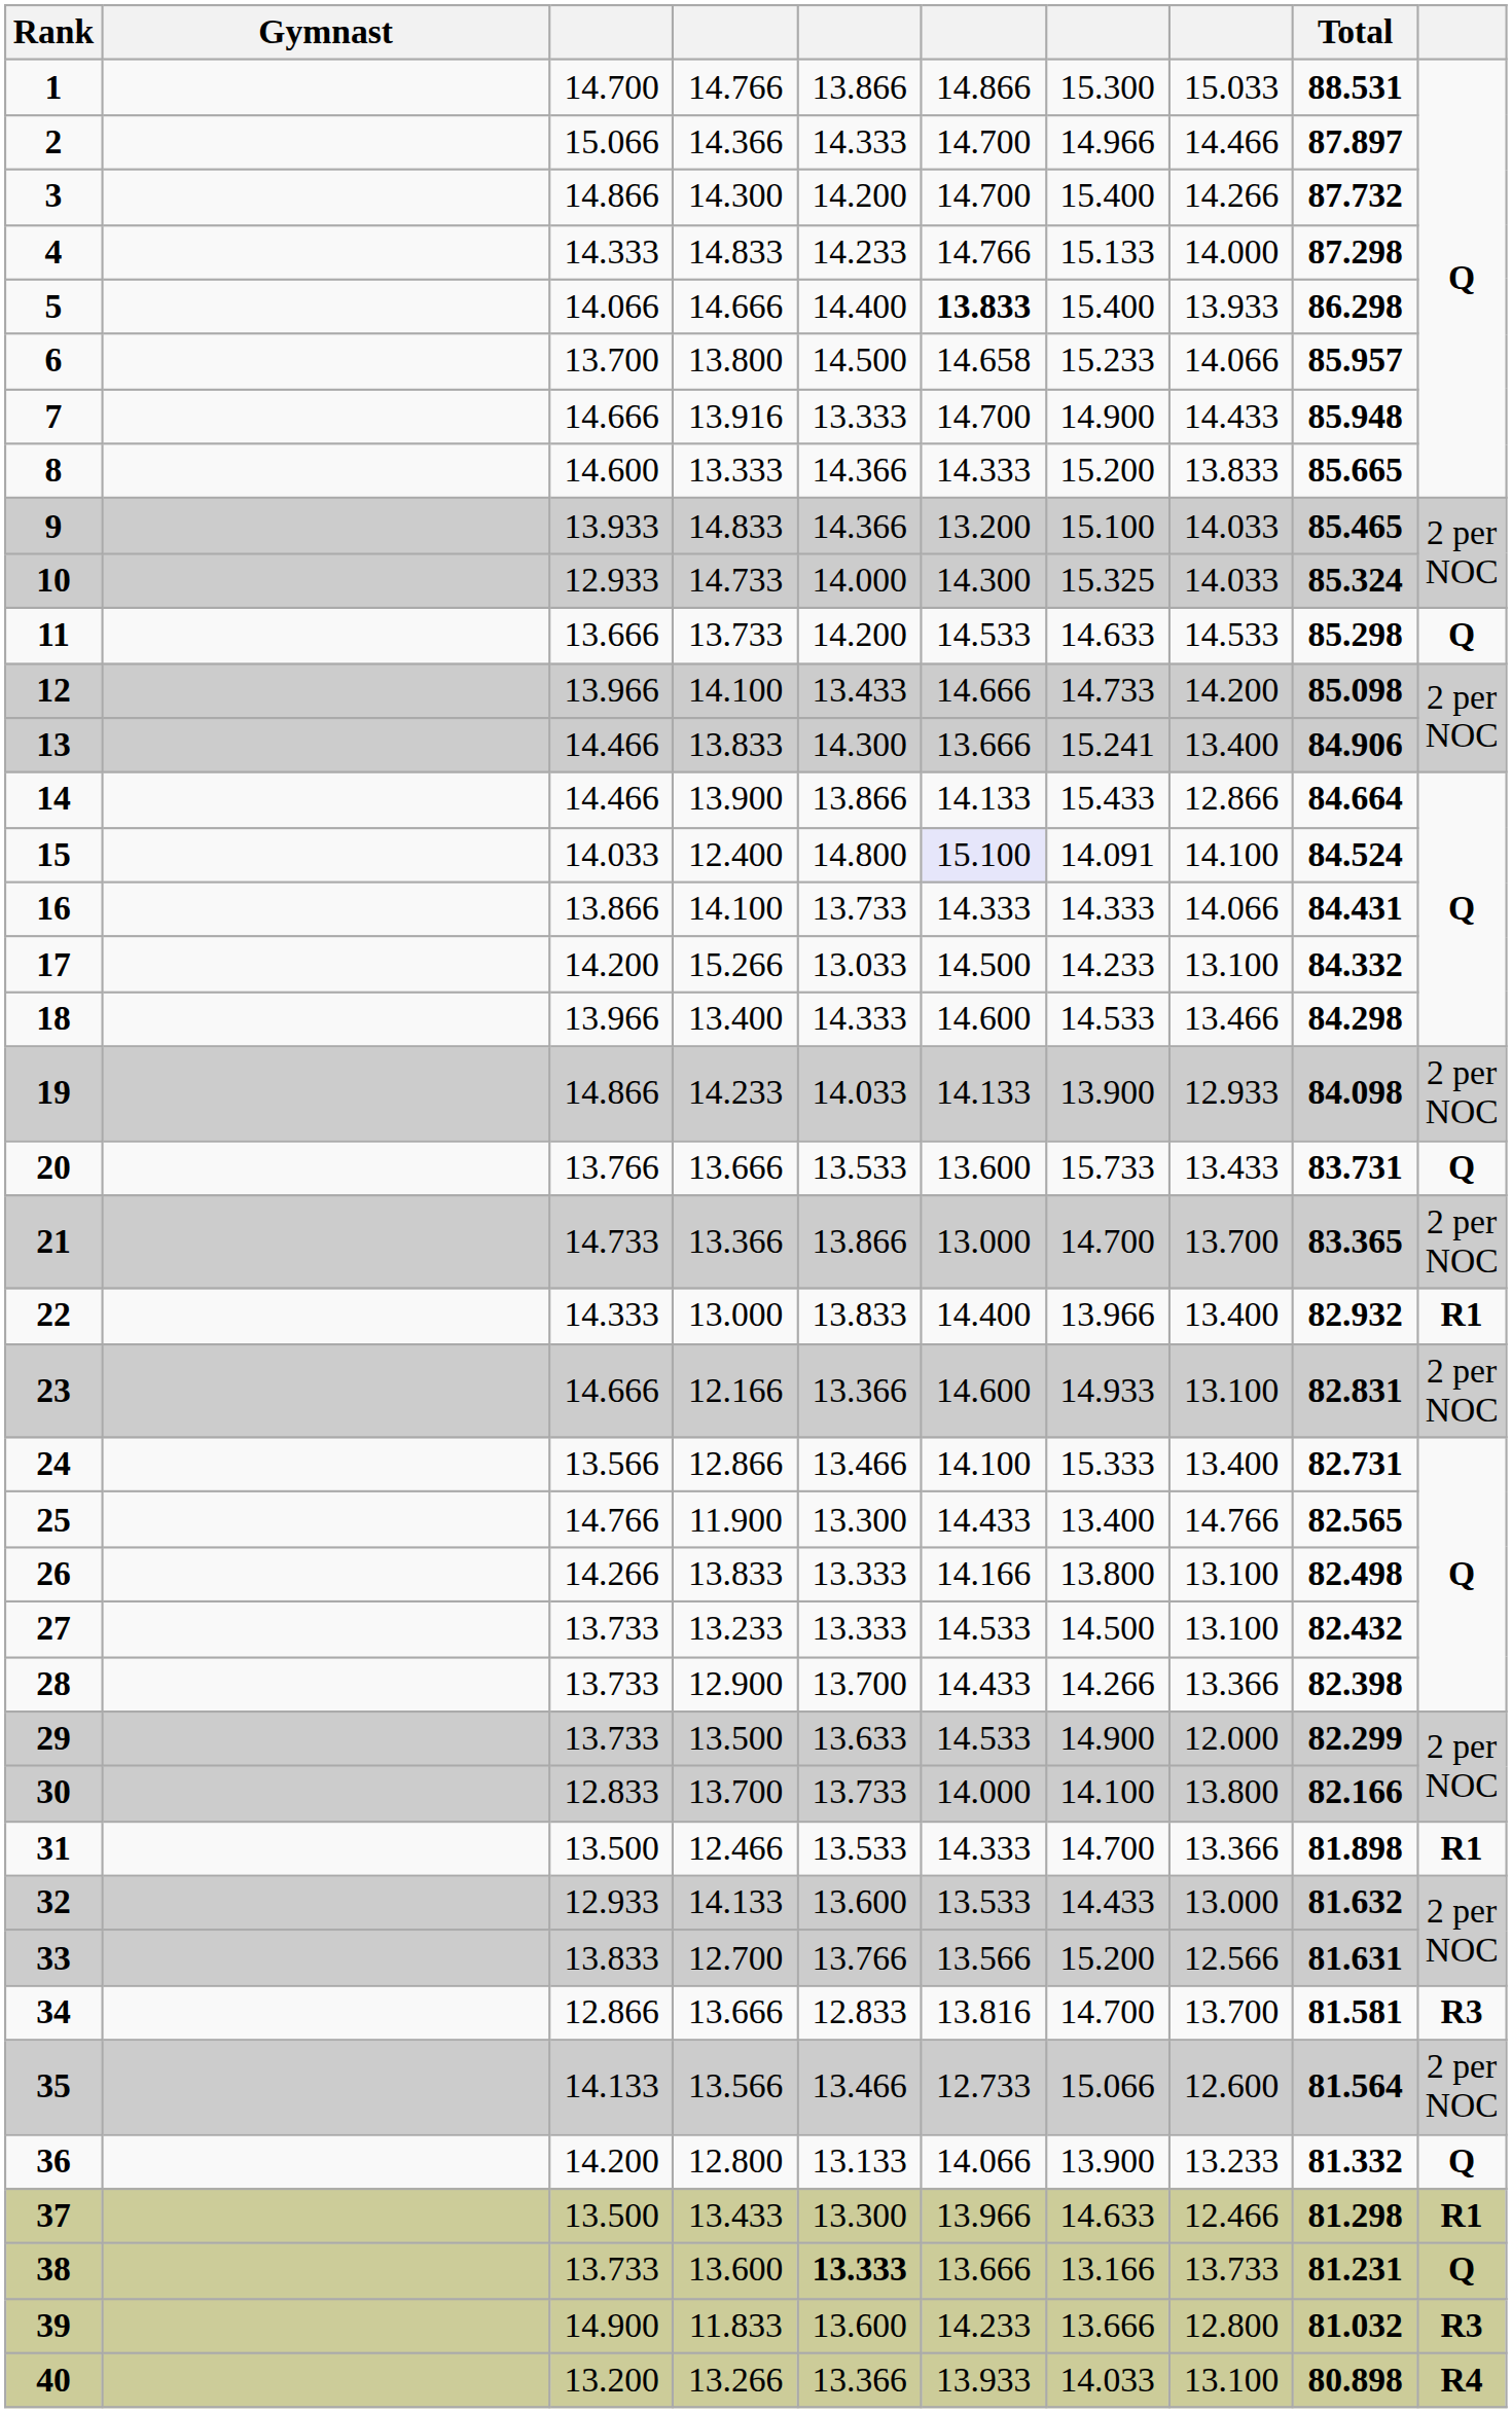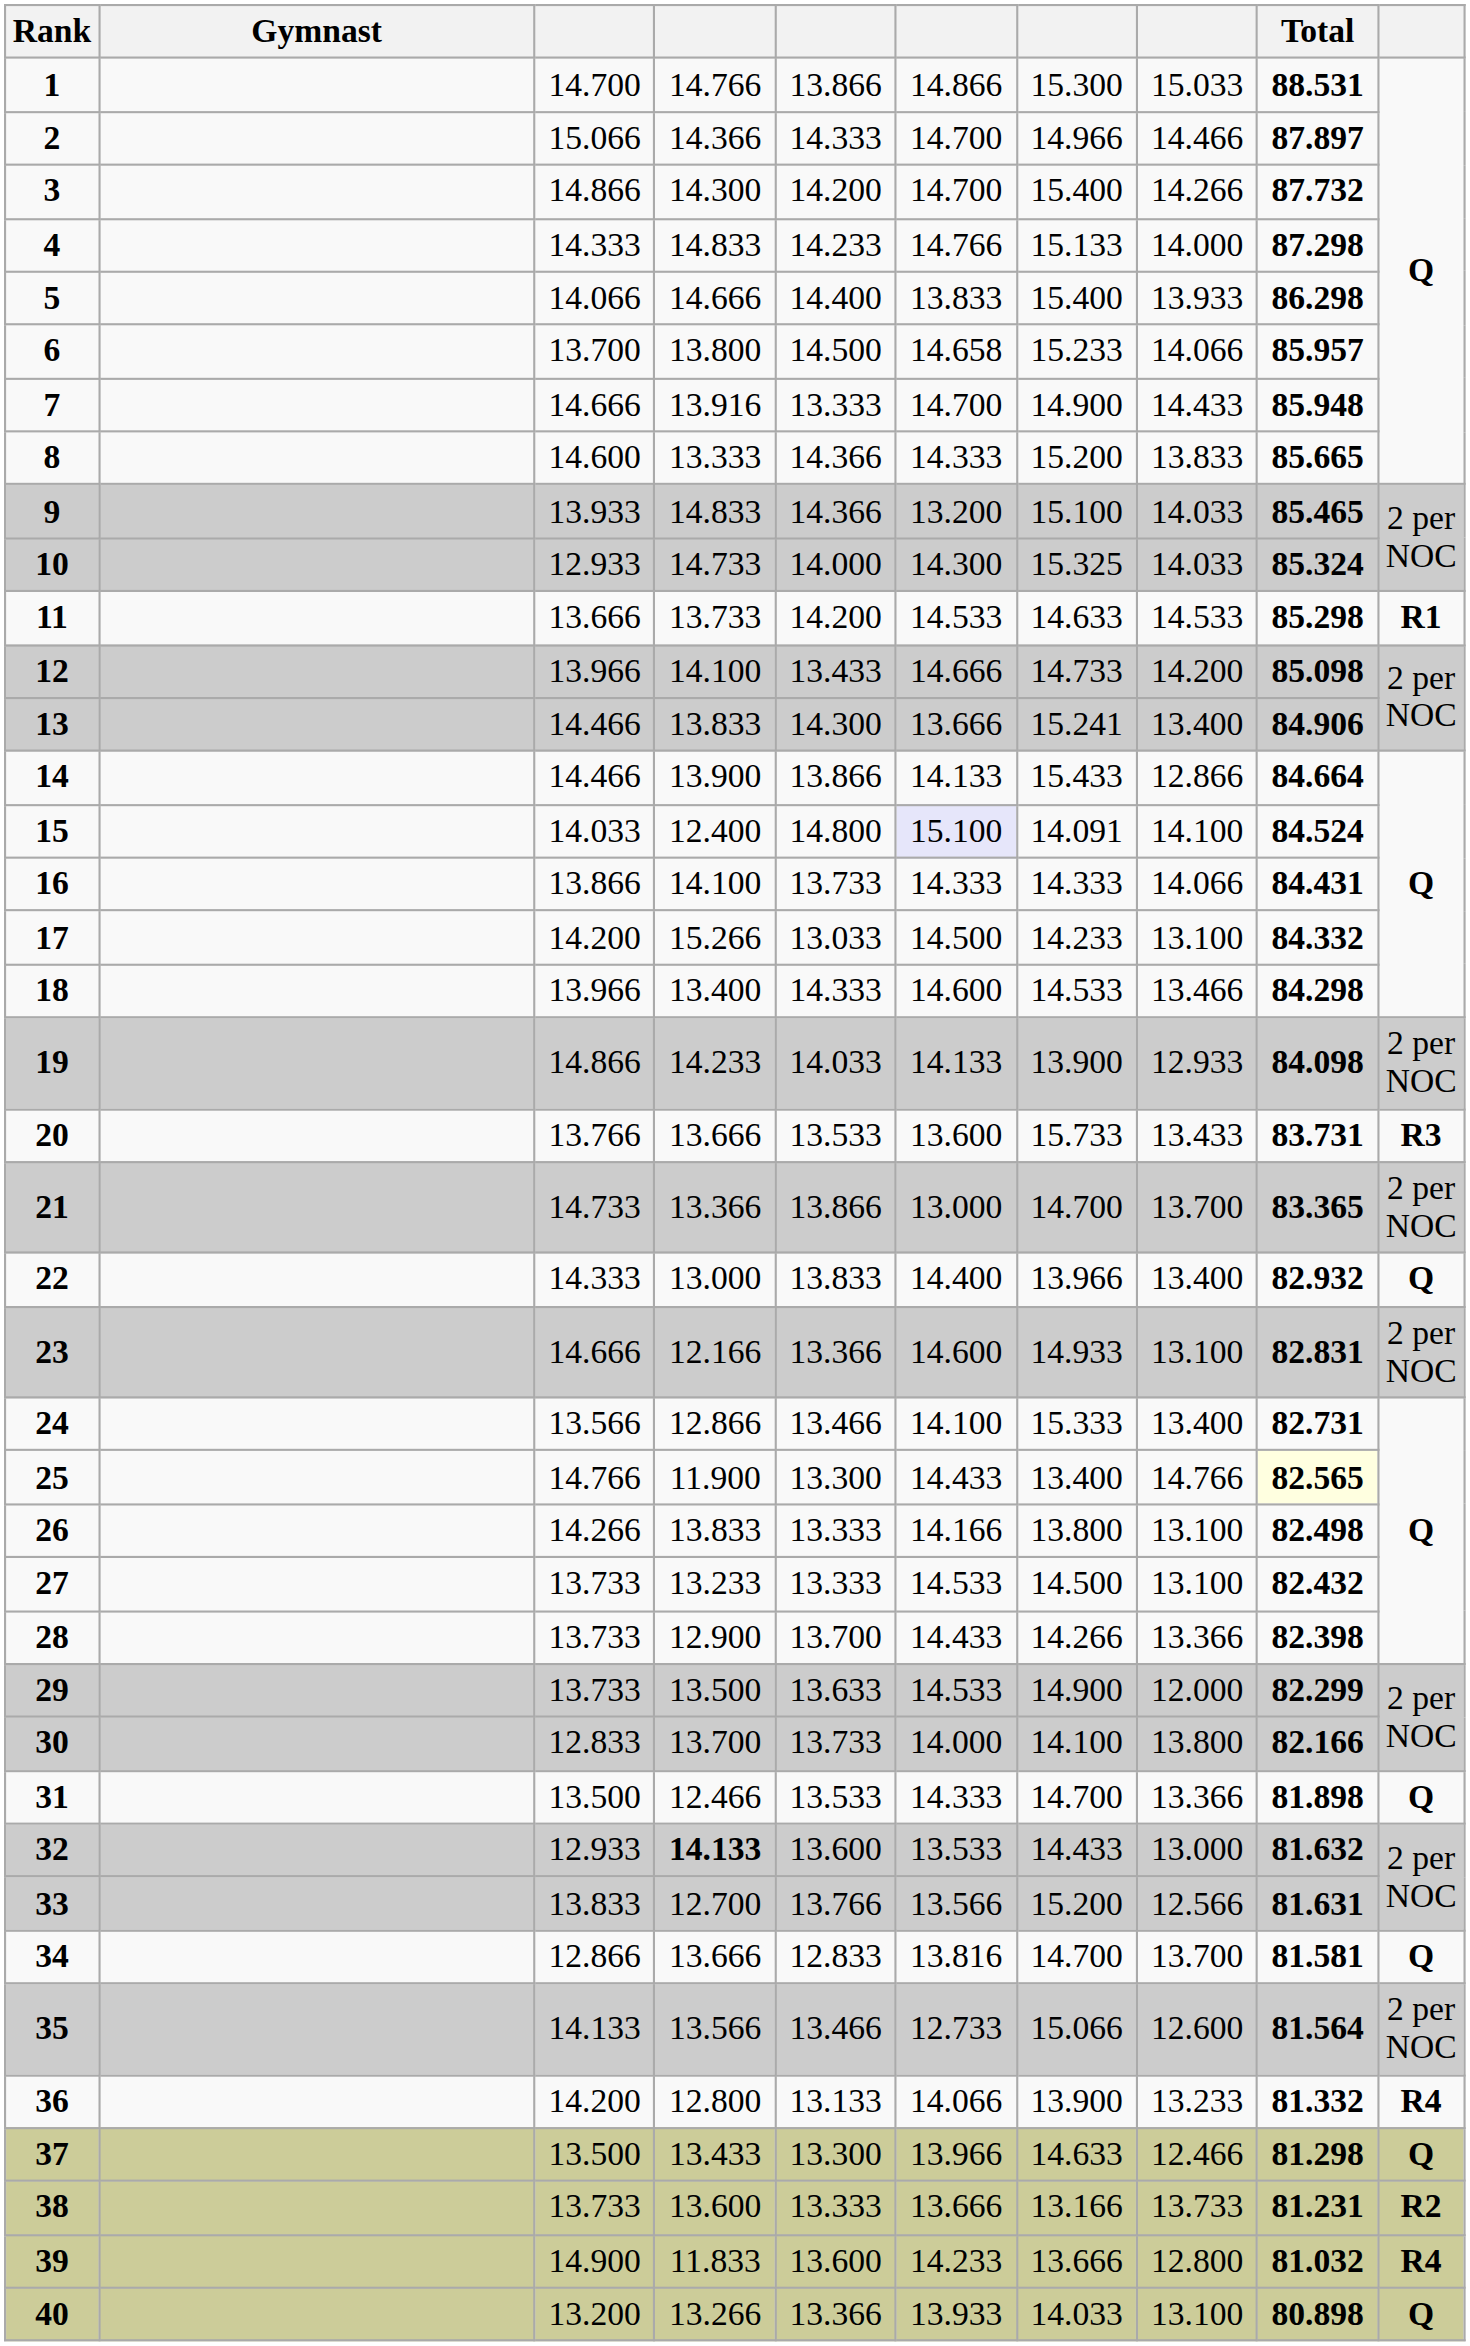5 | column 6: bold -> normal
11 | column 10: Q -> R1
20 | column 10: Q -> R3
22 | column 10: R1 -> Q
25 | Total: no background -> lightyellow background
31 | column 10: R1 -> Q
32 | column 4: normal -> bold
34 | column 10: R3 -> Q
36 | column 10: Q -> R4
37 | column 10: R1 -> Q
38 | column 5: bold -> normal
38 | column 10: Q -> R2
39 | column 10: R3 -> R4
40 | column 10: R4 -> Q
